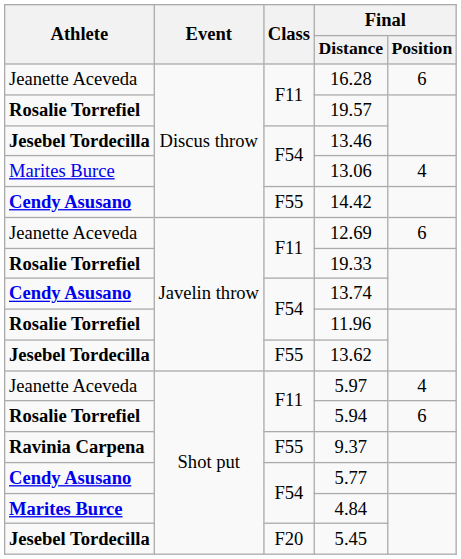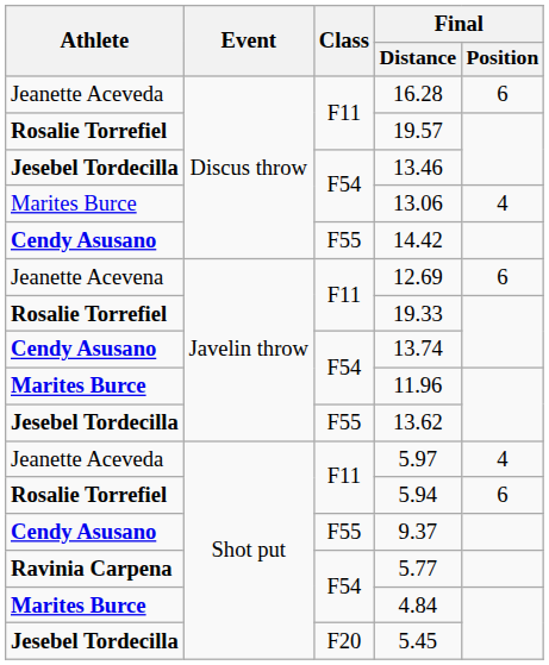12.69 | Athlete: Jeanette Aceveda -> Jeanette Acevena
11.96 | Athlete: Rosalie Torrefiel -> Marites Burce
9.37 | Athlete: Ravinia Carpena -> Cendy Asusano
5.77 | Athlete: Cendy Asusano -> Ravinia Carpena
